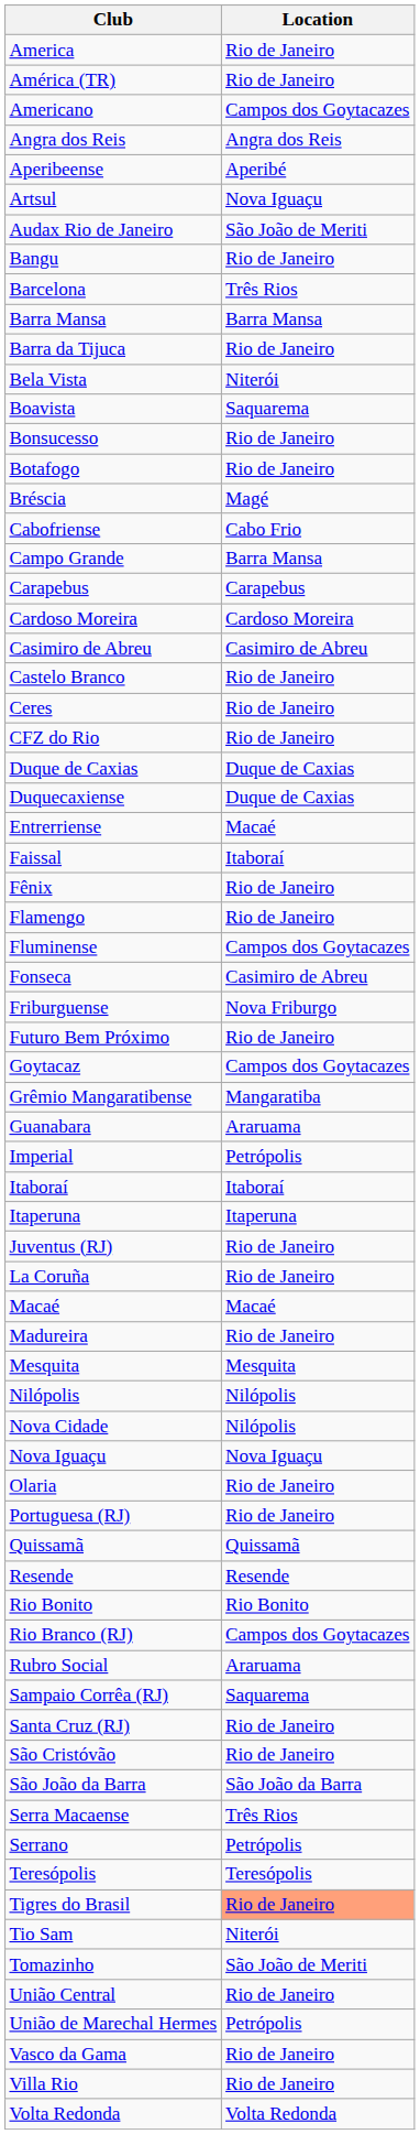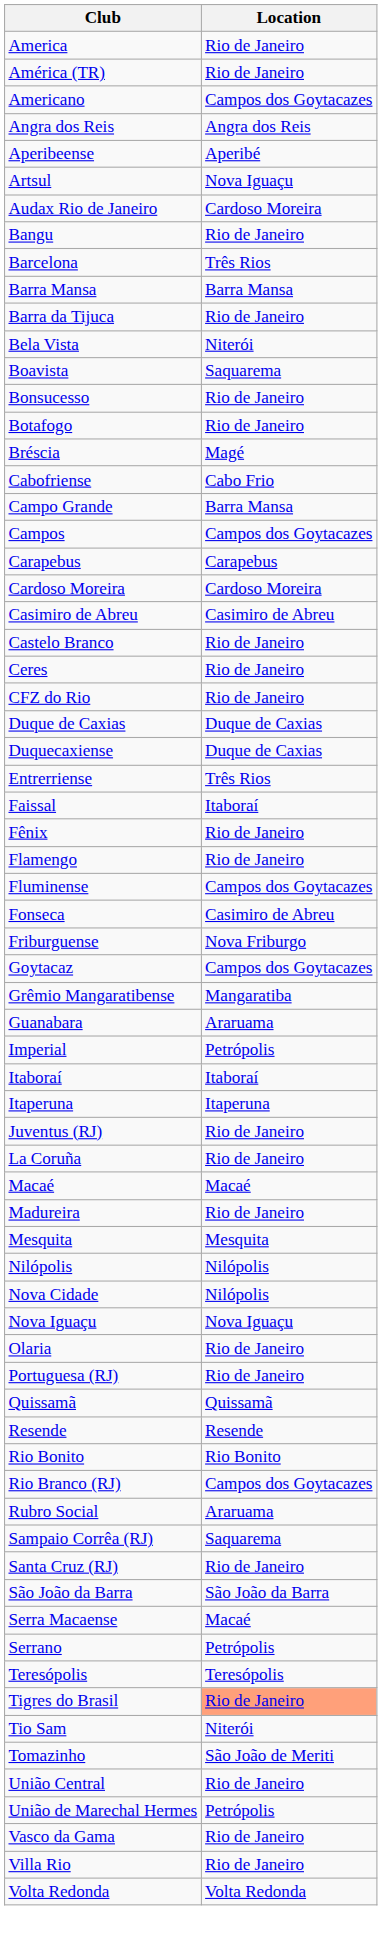Audax Rio de Janeiro | Location: São João de Meriti -> Cardoso Moreira
+ row: Campos | Campos dos Goytacazes
Entrerriense | Location: Macaé -> Três Rios
- row: Futuro Bem Próximo | Rio de Janeiro
- row: São Cristóvão | Rio de Janeiro
Serra Macaense | Location: Três Rios -> Macaé
